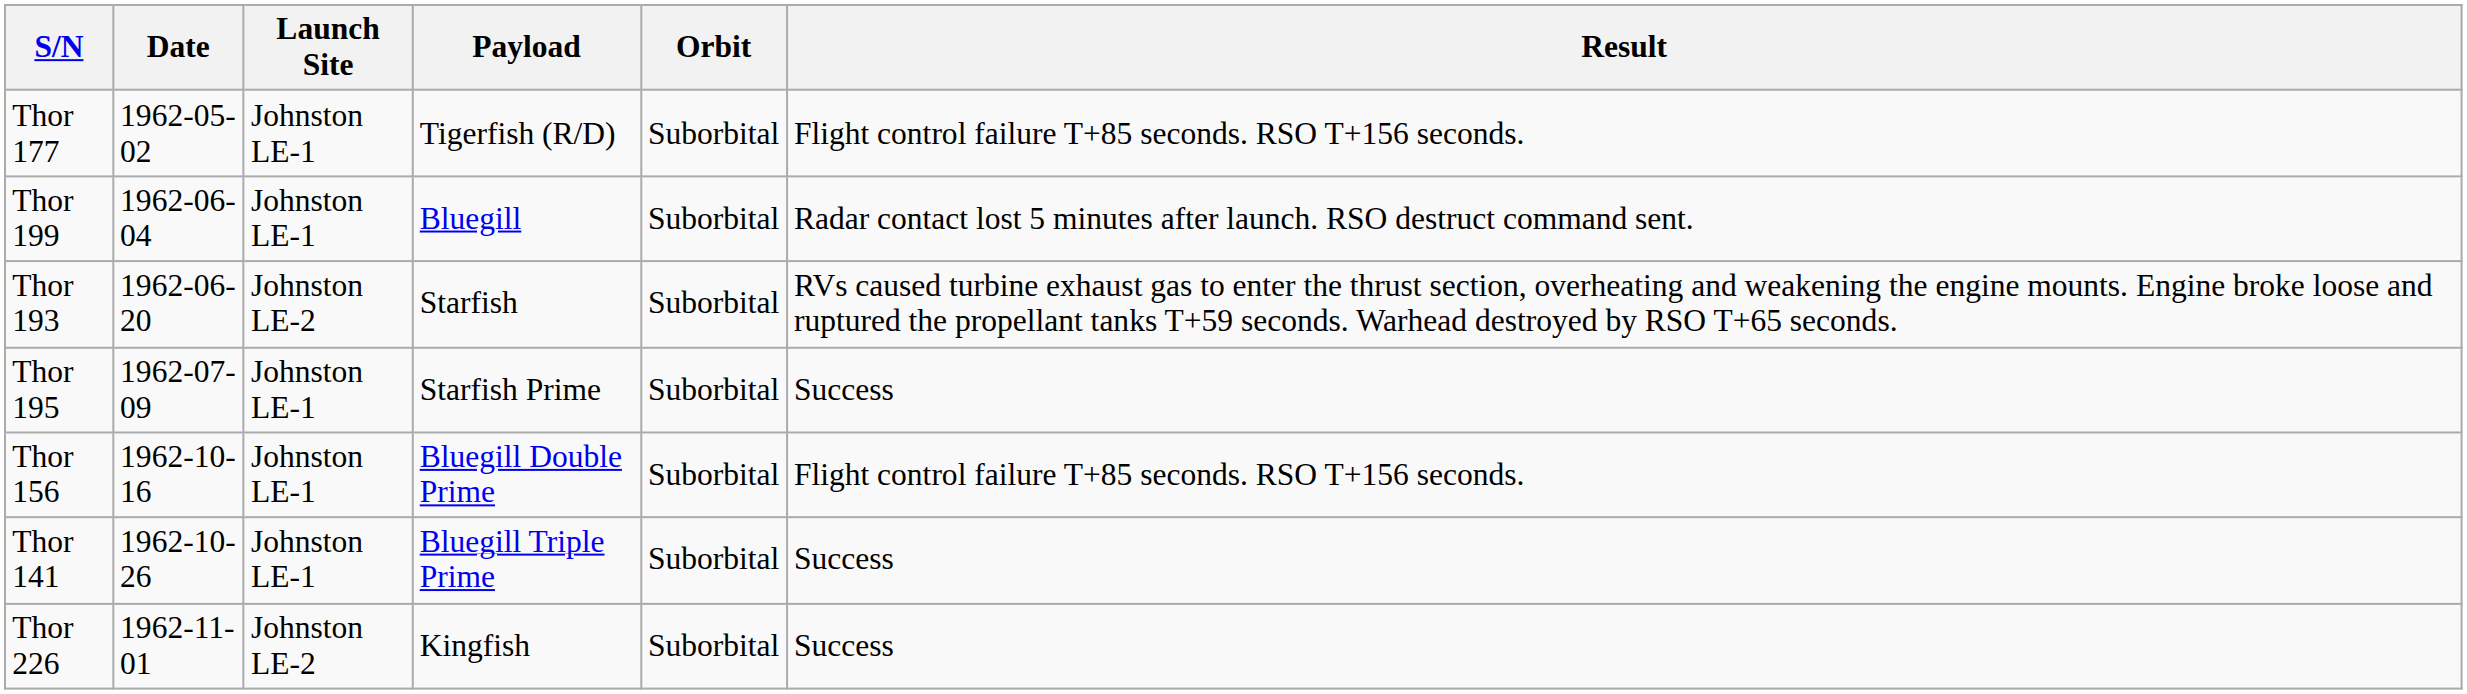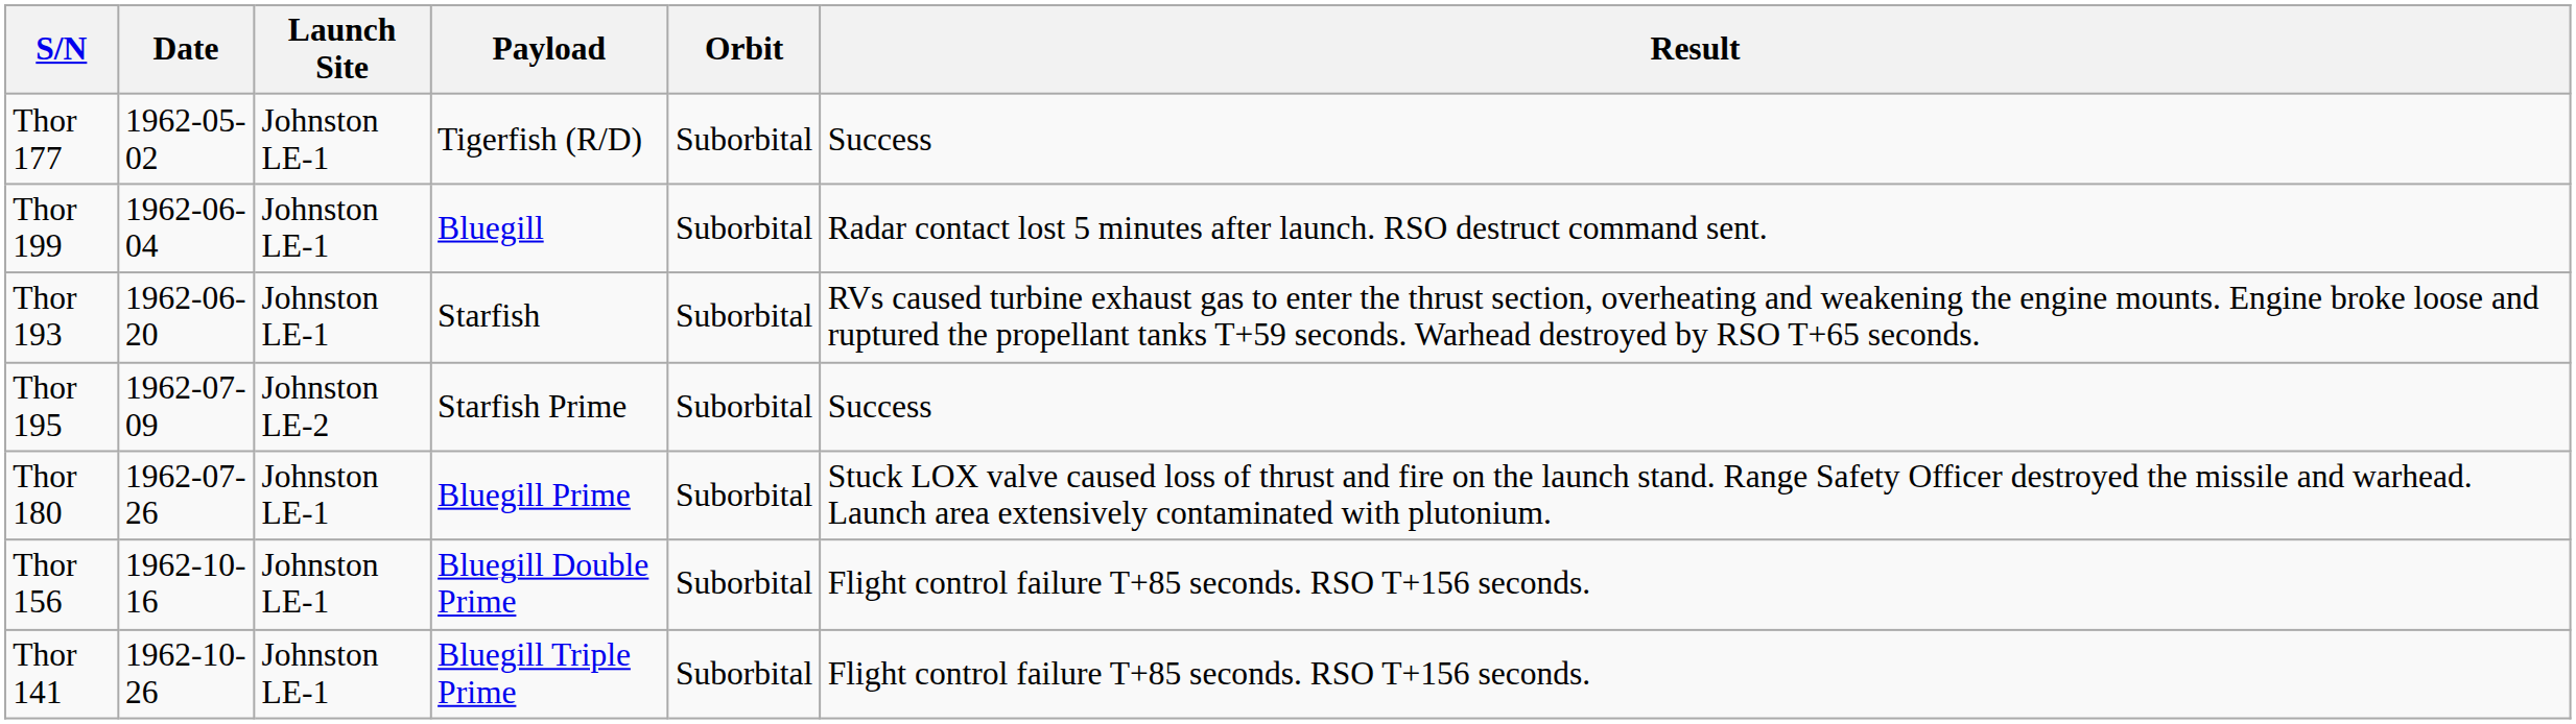Thor 177 | Result: Flight control failure T+85 seconds. RSO T+156 seconds. -> Success
Thor 193 | Launch Site: Johnston LE-2 -> Johnston LE-1
Thor 195 | Launch Site: Johnston LE-1 -> Johnston LE-2
+ row: Thor 180 | 1962-07-26 | Johnston LE-1 | Bluegill Prime | Suborbital | Stuck LOX valve caused loss of thrust and fire on the launch stand. Range Safety Officer destroyed the missile and warhead. Launch area extensively contaminated with plutonium.
Thor 141 | Result: Success -> Flight control failure T+85 seconds. RSO T+156 seconds.
- row: Thor 226 | 1962-11-01 | Johnston LE-2 | Kingfish | Suborbital | Success
